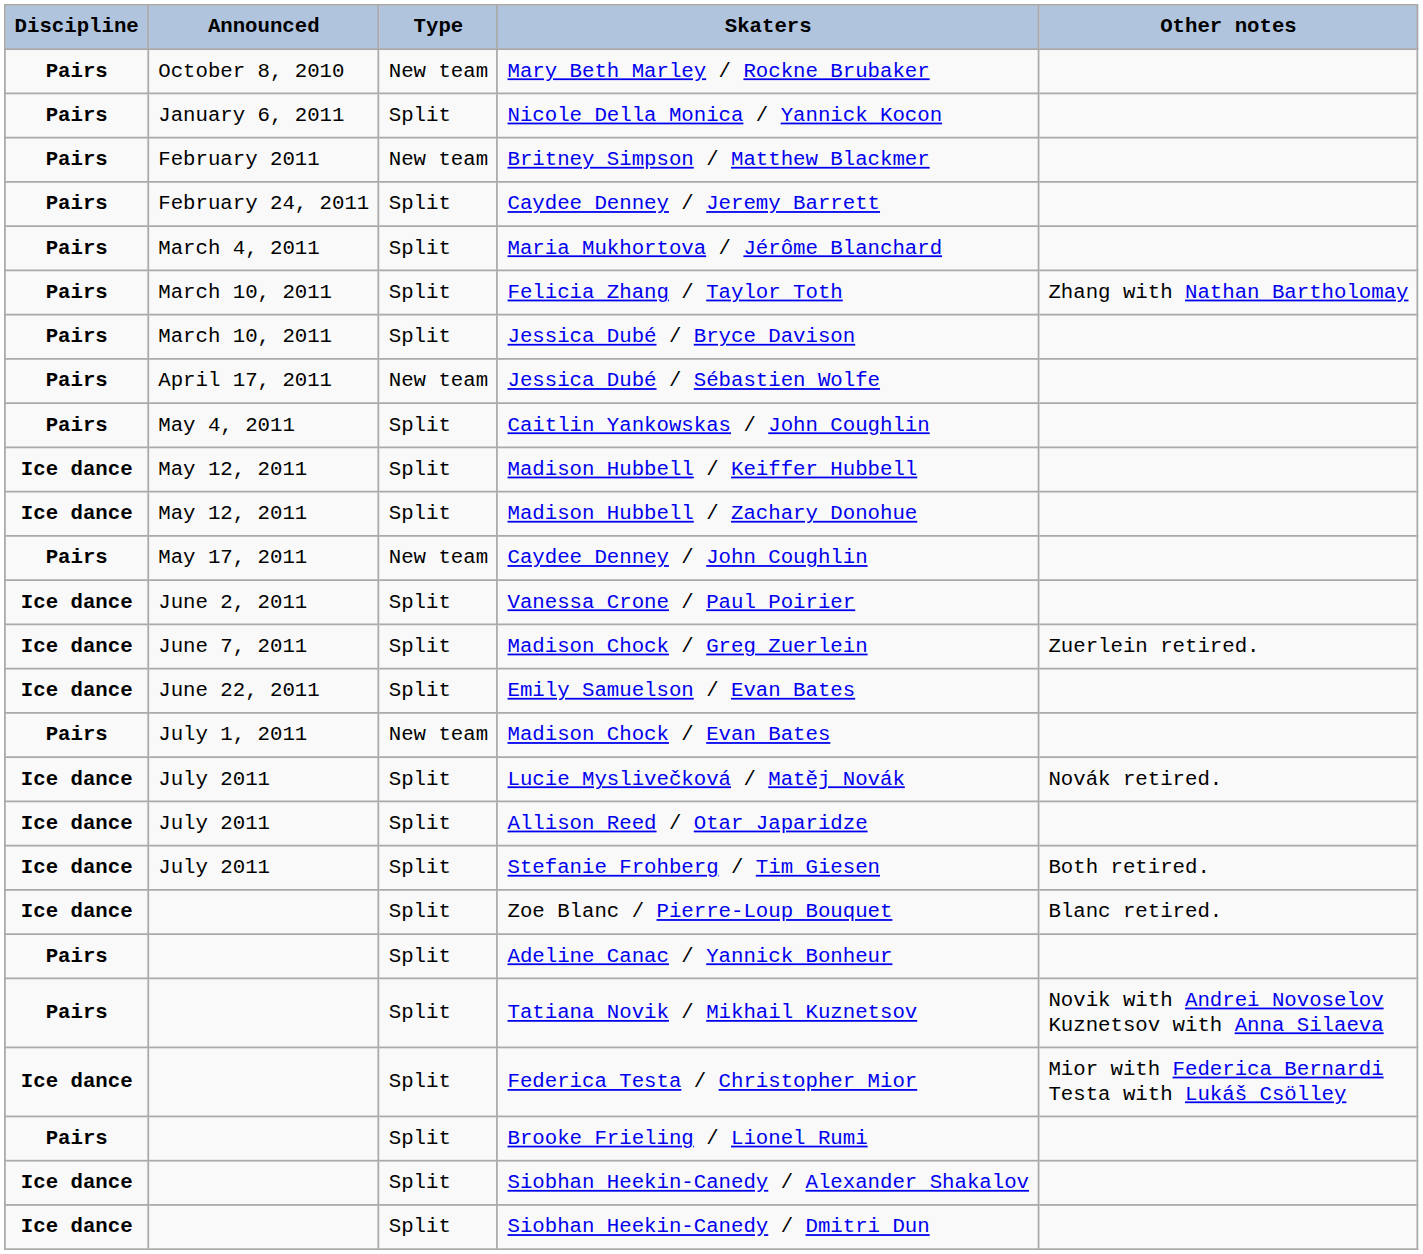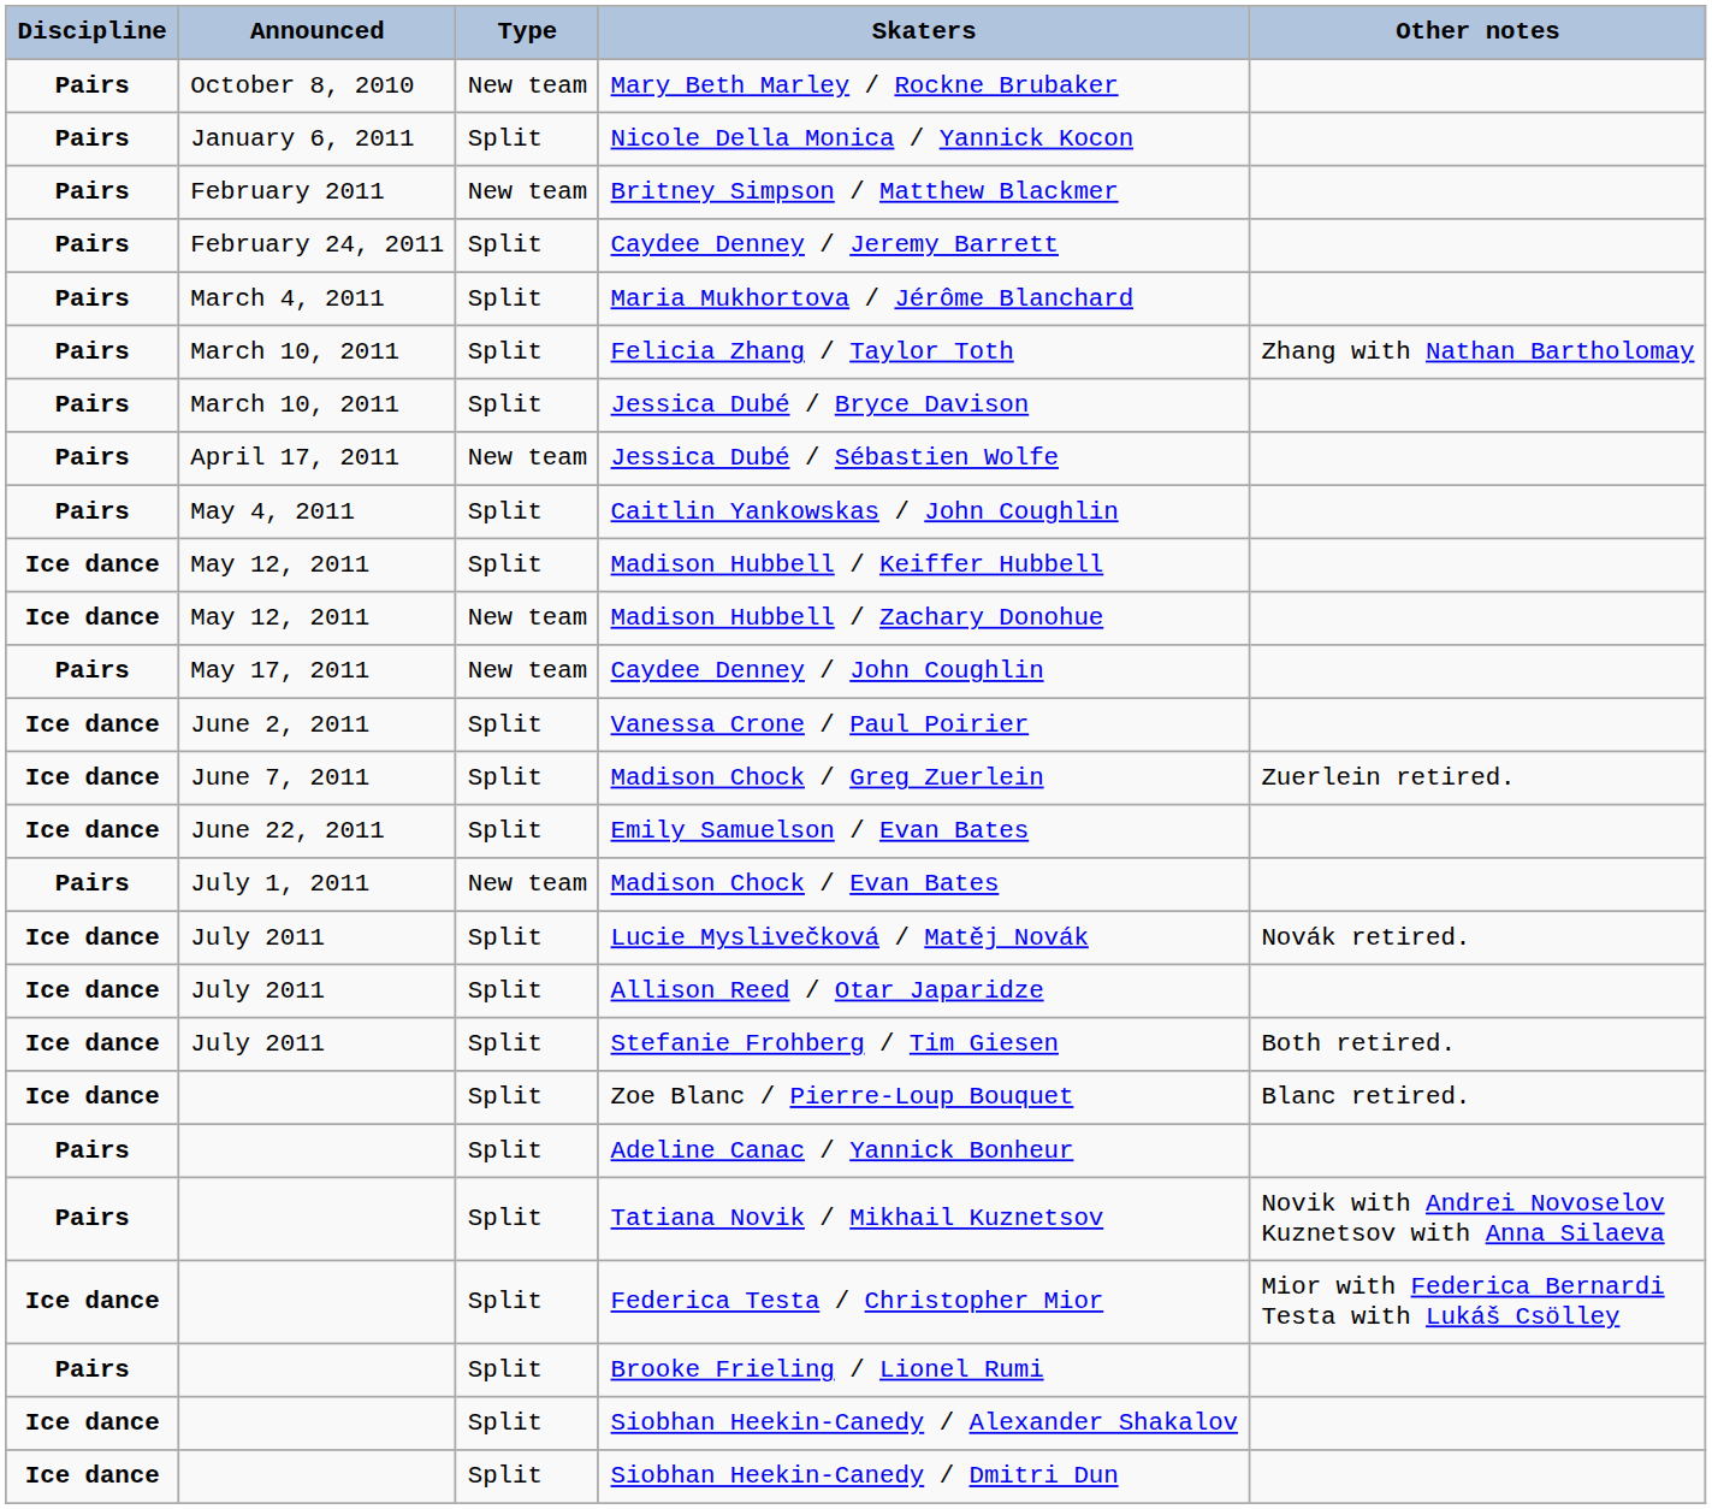Madison Hubbell / Zachary Donohue | Type: Split -> New team
